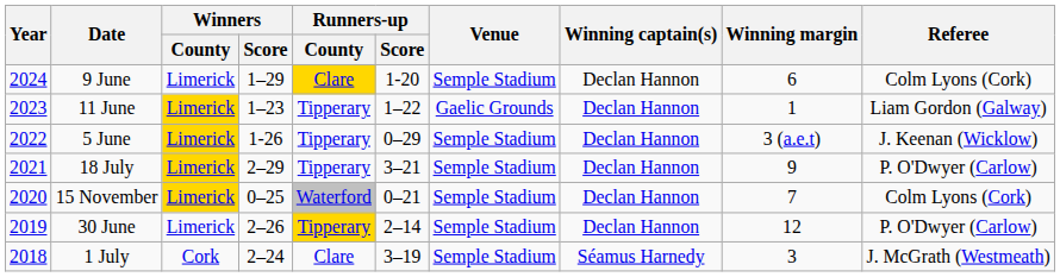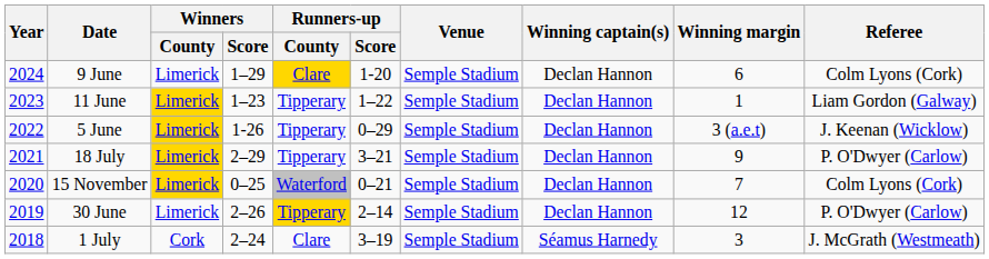11 June | Venue: Gaelic Grounds -> Semple Stadium
